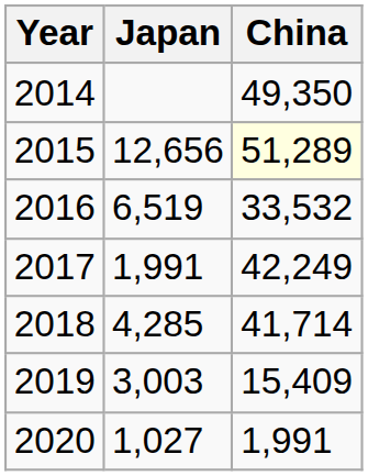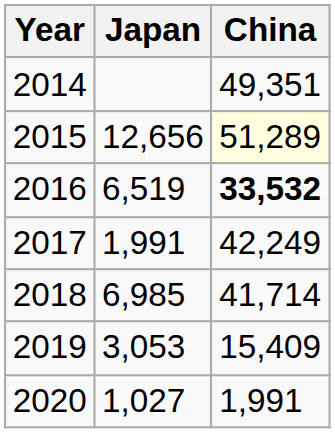2014 | China: 49,350 -> 49,351
2016 | China: normal -> bold
2018 | Japan: 4,285 -> 6,985
2019 | Japan: 3,003 -> 3,053
